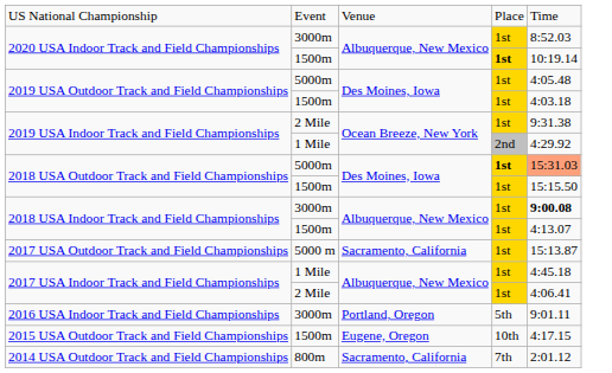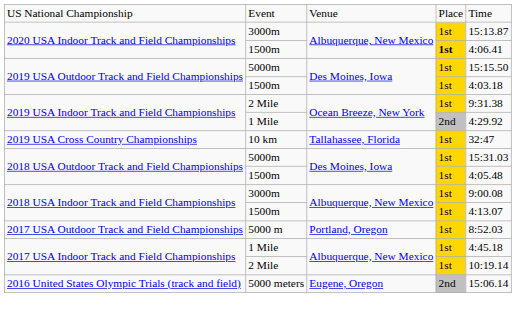2020 USA Indoor Track and Field Championships / 3000m | column 5: 8:52.03 -> 15:13.87
2020 USA Indoor Track and Field Championships / 1500m | column 5: 10:19.14 -> 4:06.41
2019 USA Outdoor Track and Field Championships / 5000m | column 5: 4:05.48 -> 15:15.50
+ row: 2019 USA Cross Country Championships | 10 km | Tallahassee, Florida | 1st | 32:47
2018 USA Outdoor Track and Field Championships / 5000m | column 4: bold -> normal
2018 USA Outdoor Track and Field Championships / 5000m | column 5: lightsalmon background -> no background
2018 USA Outdoor Track and Field Championships / 1500m | column 5: 15:15.50 -> 4:05.48
2018 USA Indoor Track and Field Championships / 3000m | column 5: bold -> normal
2017 USA Outdoor Track and Field Championships | column 3: Sacramento, California -> Portland, Oregon
2017 USA Outdoor Track and Field Championships | column 5: 15:13.87 -> 8:52.03
2017 USA Indoor Track and Field Championships / 2 Mile | column 5: 4:06.41 -> 10:19.14
+ row: 2016 United States Olympic Trials (track and field) | 5000 meters | Eugene, Oregon | 2nd | 15:06.14
- row: 2016 USA Indoor Track and Field Championships | 3000m | Portland, Oregon | 5th | 9:01.11
- row: 2015 USA Outdoor Track and Field Championships | 1500m | Eugene, Oregon | 10th | 4:17.15
- row: 2014 USA Outdoor Track and Field Championships | 800m | Sacramento, California | 7th | 2:01.12
